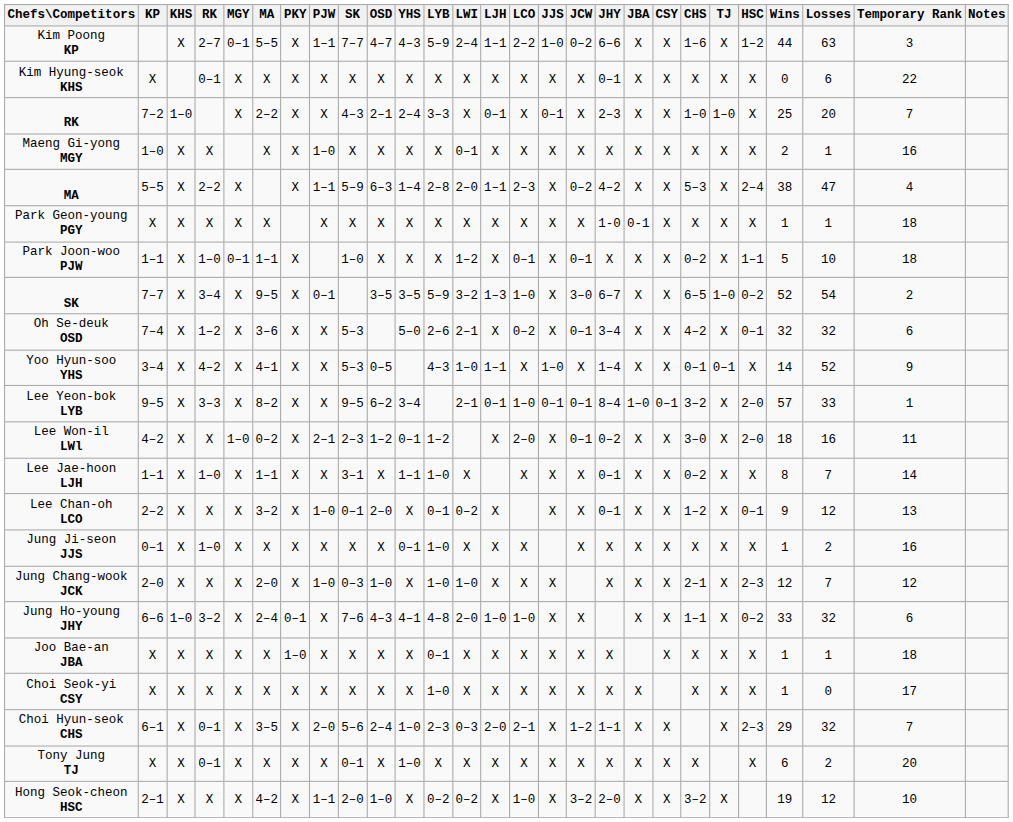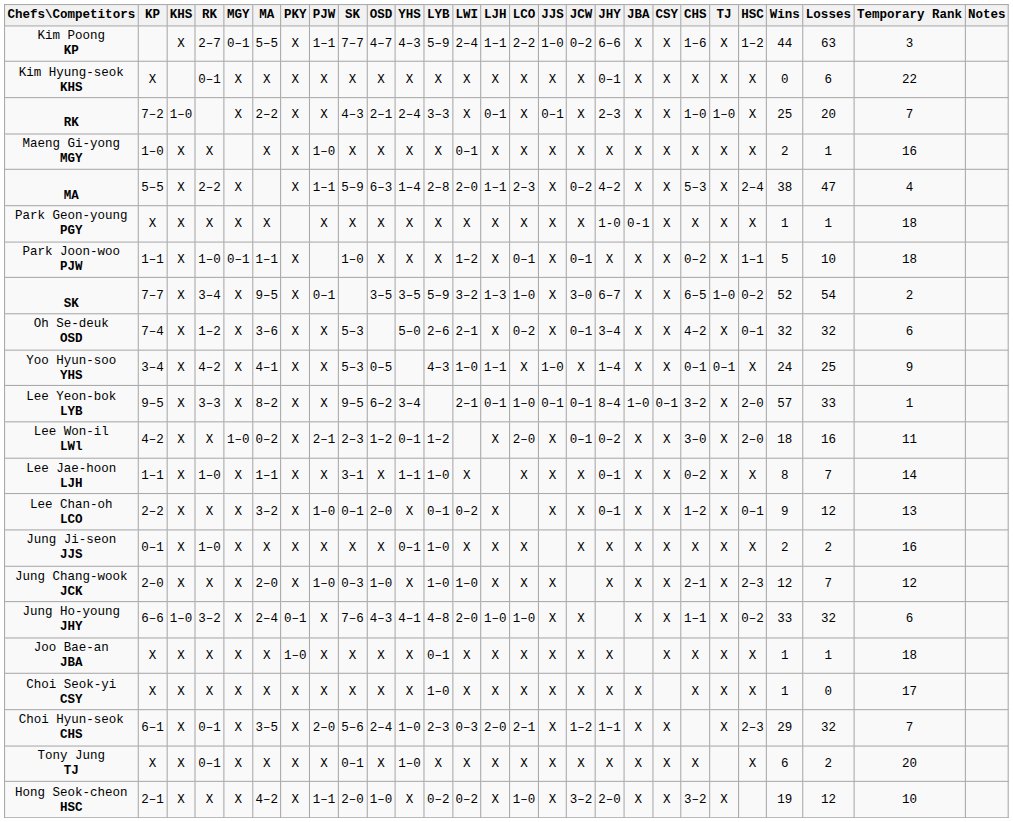Yoo Hyun-soo YHS | Wins: 14 -> 24
Yoo Hyun-soo YHS | Losses: 52 -> 25
Jung Ji-seon JJS | Wins: 1 -> 2
